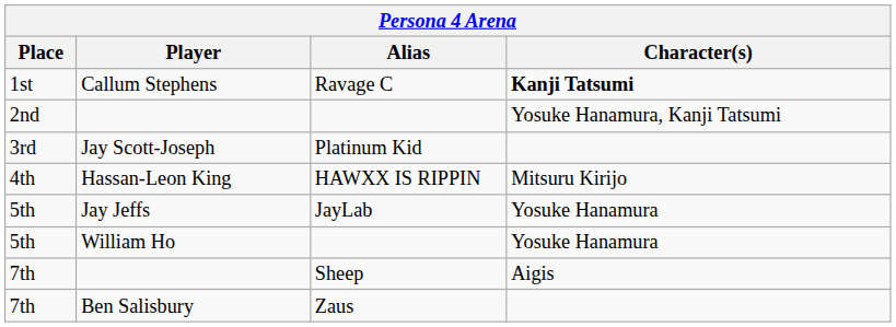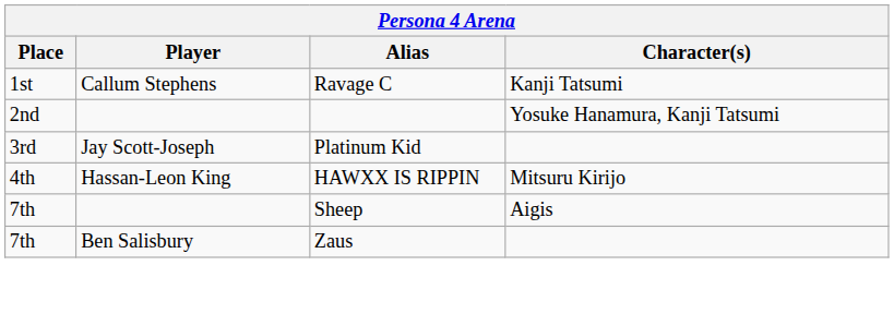Callum Stephens | Character(s): bold -> normal
- row: 5th | Jay Jeffs | JayLab | Yosuke Hanamura
- row: 5th | William Ho | Yosuke Hanamura
